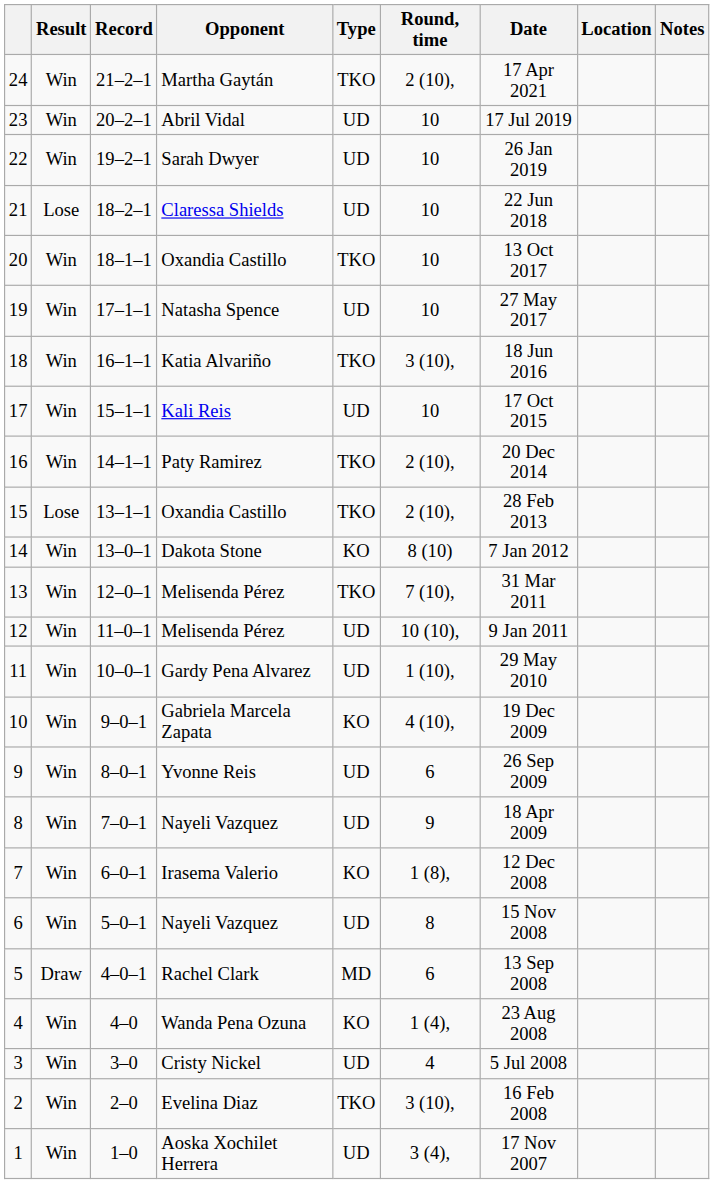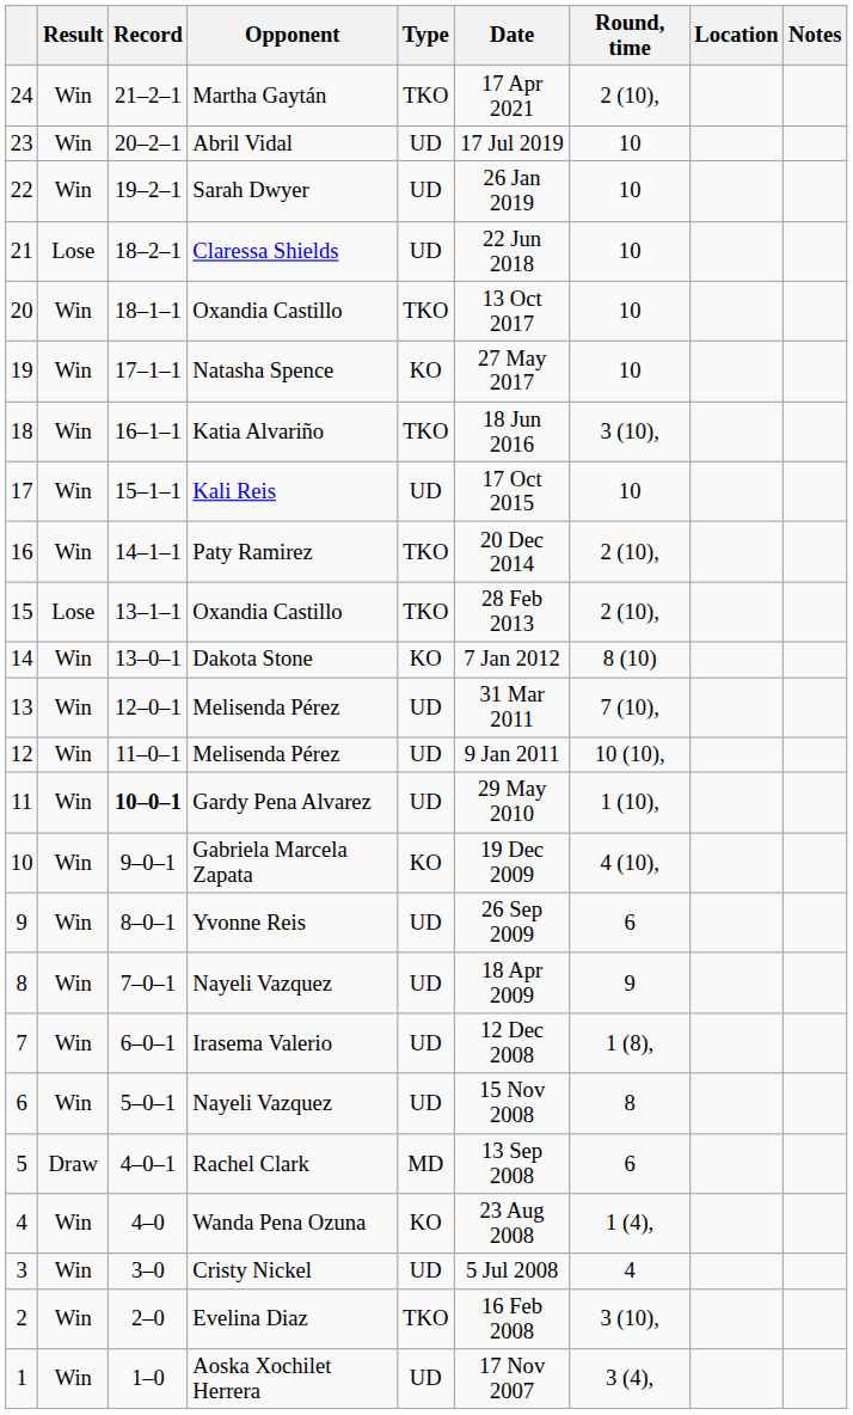columns swapped: Round, time <-> Date
19 | Type: UD -> KO
13 | Type: TKO -> UD
11 | Record: normal -> bold
7 | Type: KO -> UD
